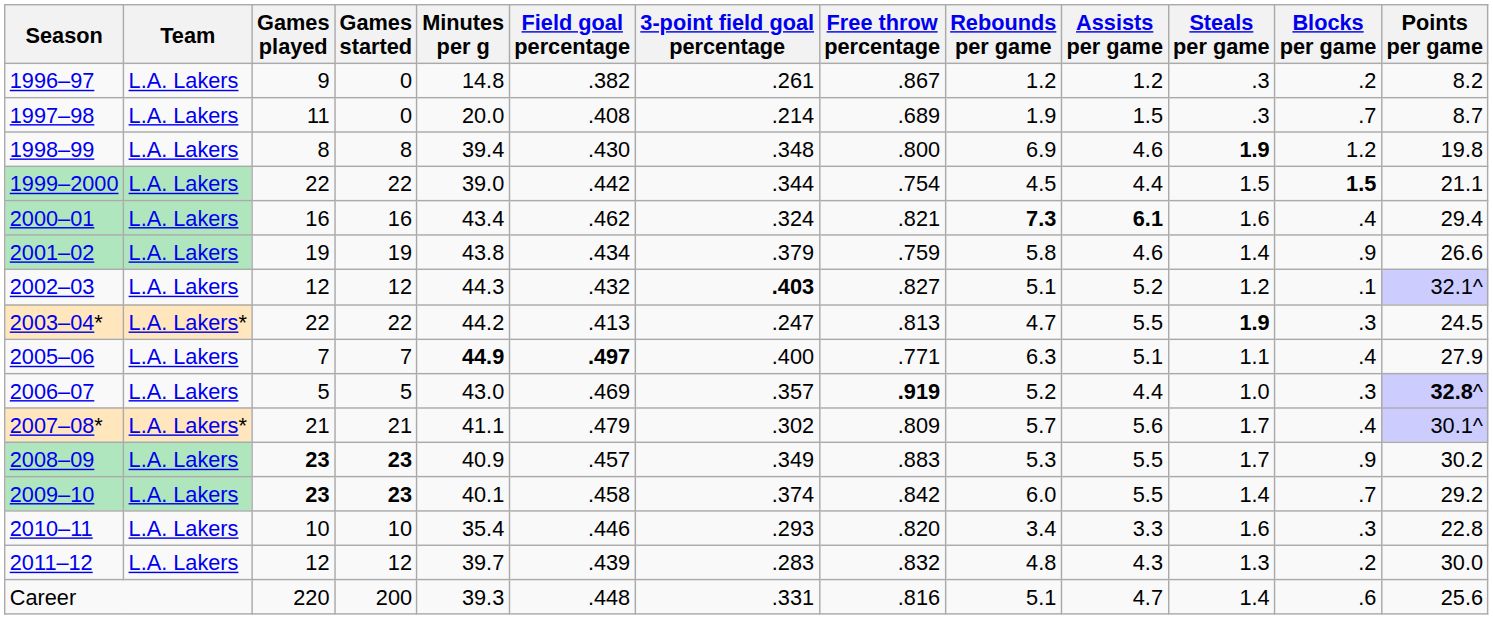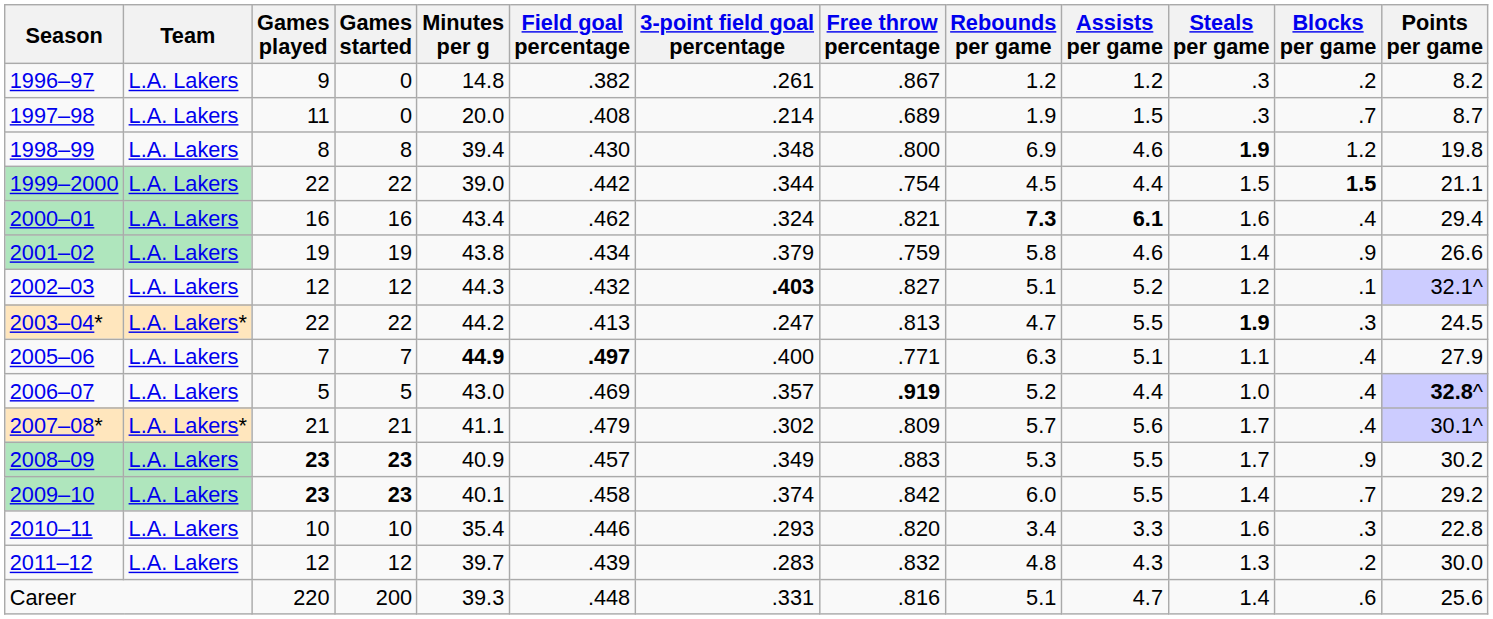2006–07 | Blocks per game: .3 -> .4
